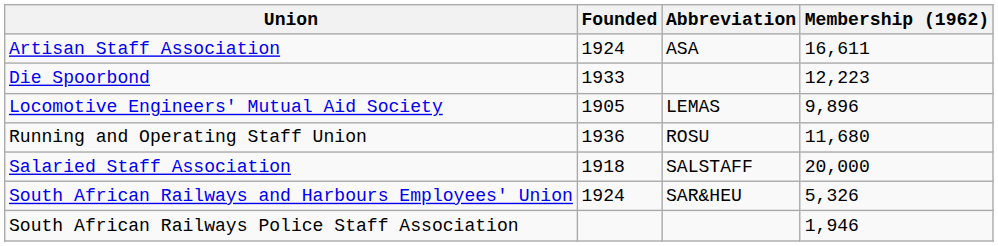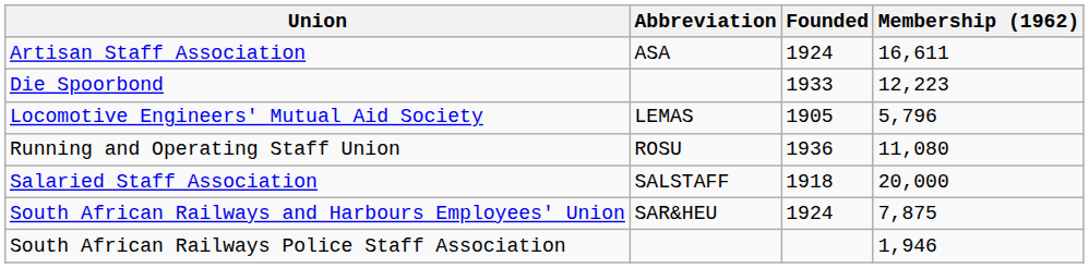columns swapped: Abbreviation <-> Founded
Locomotive Engineers' Mutual Aid Society | Membership (1962): 9,896 -> 5,796
Running and Operating Staff Union | Membership (1962): 11,680 -> 11,080
South African Railways and Harbours Employees' Union | Membership (1962): 5,326 -> 7,875
